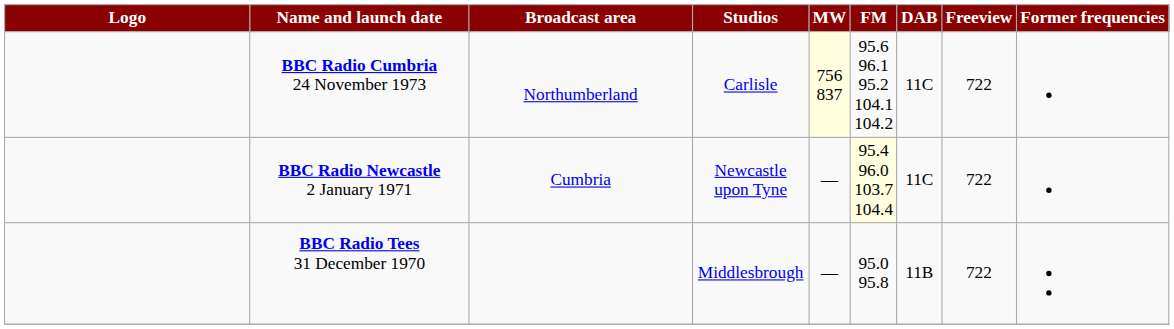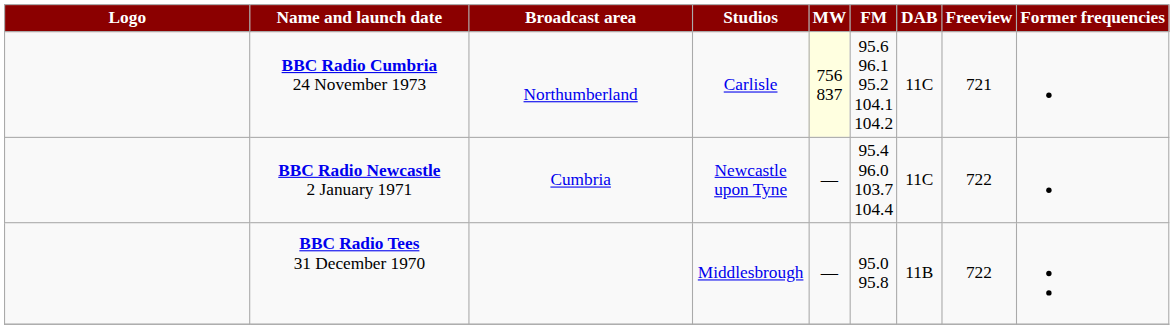BBC Radio Cumbria 24 November 1973 | Freeview: 722 -> 721
BBC Radio Newcastle 2 January 1971 | FM: lightyellow background -> no background
